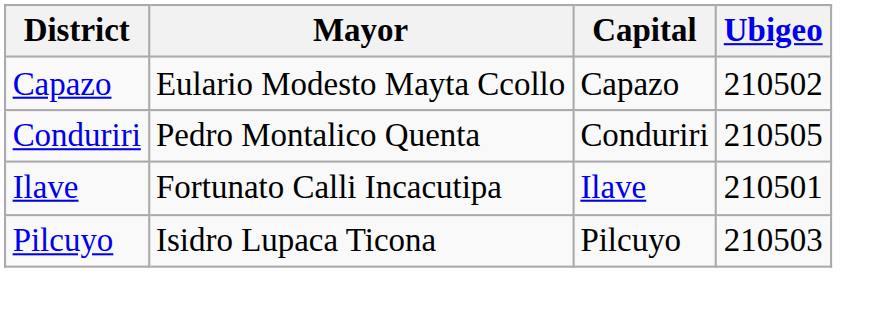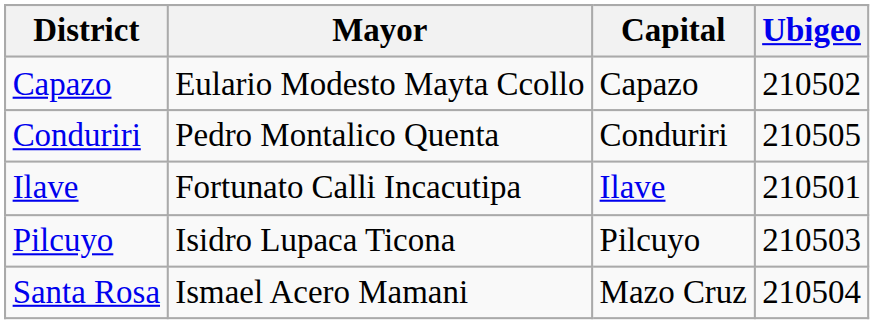+ row: Santa Rosa | Ismael Acero Mamani | Mazo Cruz | 210504
